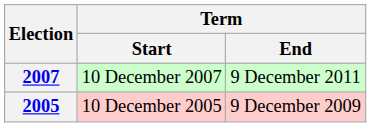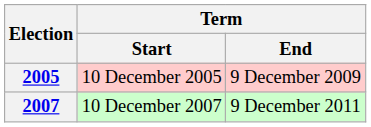rows swapped: 2005 <-> 2007
